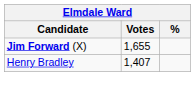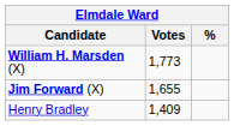+ row: William H. Marsden (X) | 1,773
Henry Bradley | Votes: 1,407 -> 1,409
